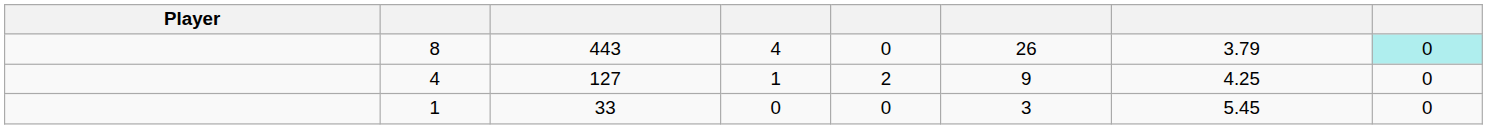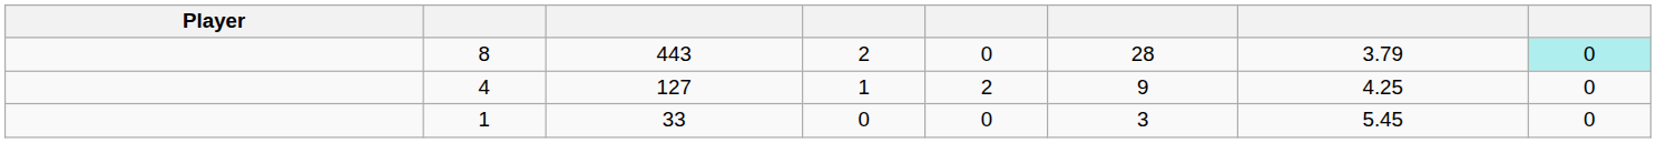8 | column 4: 4 -> 2
8 | column 6: 26 -> 28
